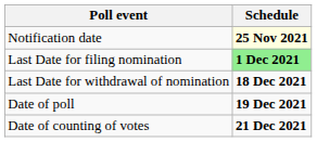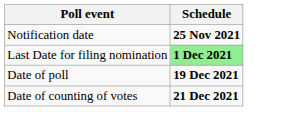Notification date | Schedule: lightyellow background -> no background
- row: Last Date for withdrawal of nomination | 18 Dec 2021
